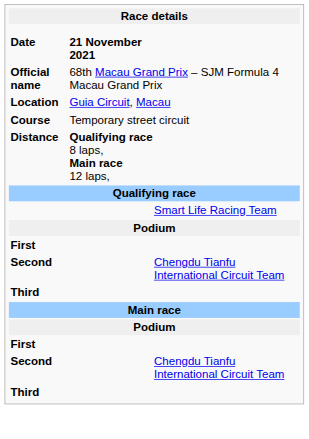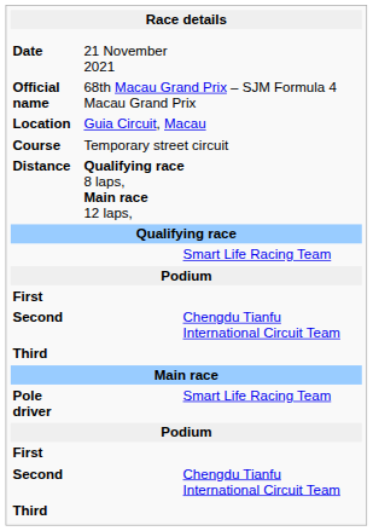Date | column 2: bold -> normal
+ row: Pole driver | Smart Life Racing Team
